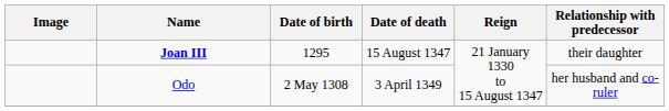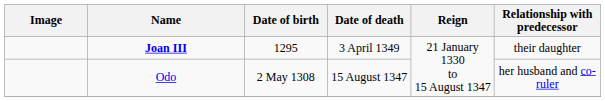Joan III | Date of death: 15 August 1347 -> 3 April 1349
Odo | Date of death: 3 April 1349 -> 15 August 1347
